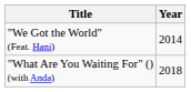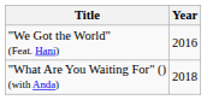"We Got the World" (Feat. Hani) | Year: 2014 -> 2016
